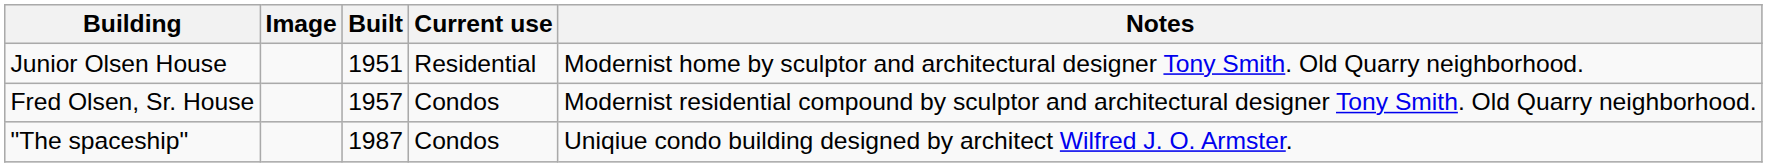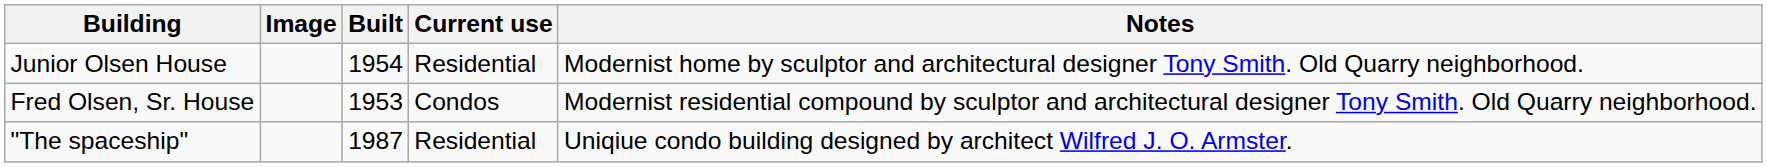Junior Olsen House | Built: 1951 -> 1954
Fred Olsen, Sr. House | Built: 1957 -> 1953
"The spaceship" | Current use: Condos -> Residential
